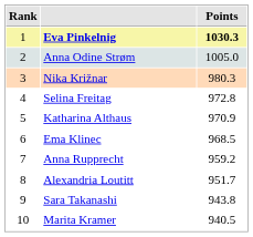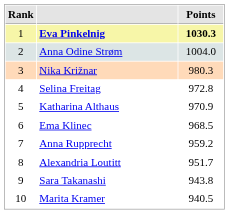Anna Odine Strøm | Points: 1005.0 -> 1004.0
